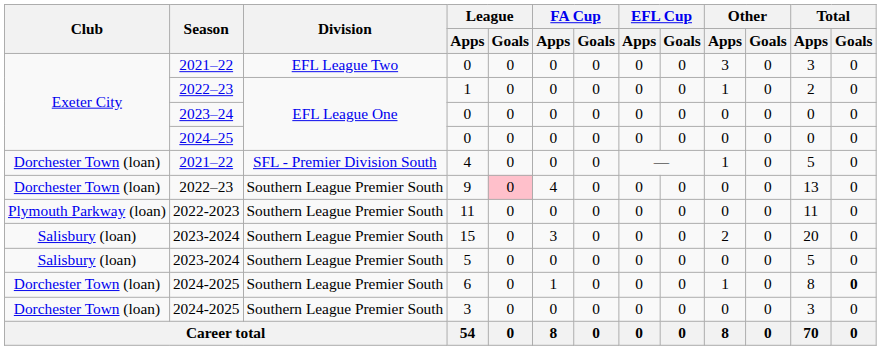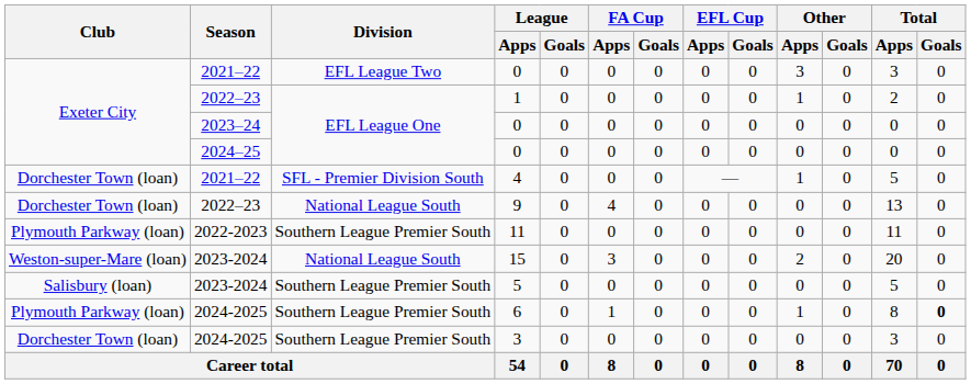9 | Division: Southern League Premier South -> National League South
9 | League / Goals: pink background -> no background
15 | Club: Salisbury (loan) -> Weston-super-Mare (loan)
15 | Division: Southern League Premier South -> National League South
6 | Club: Dorchester Town (loan) -> Plymouth Parkway (loan)
